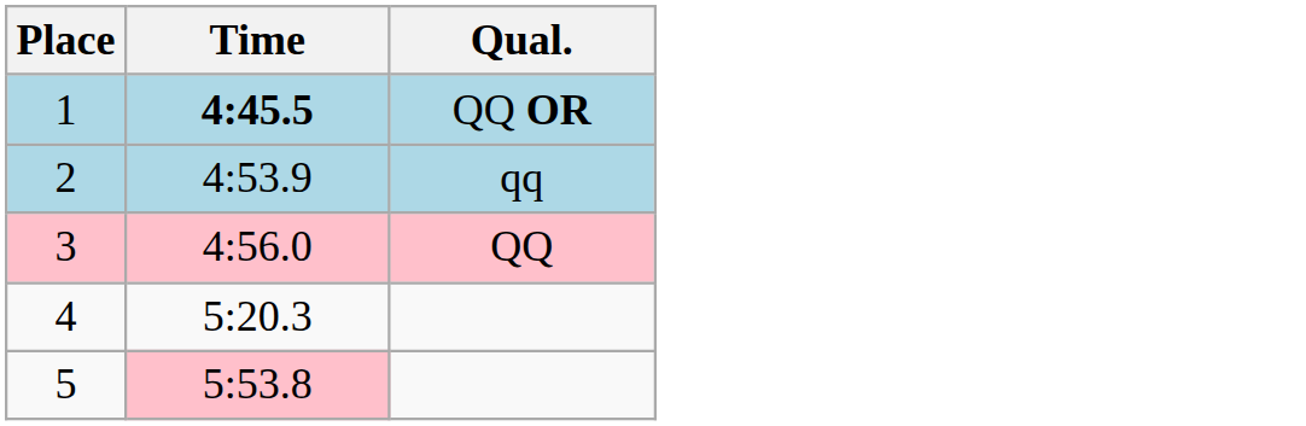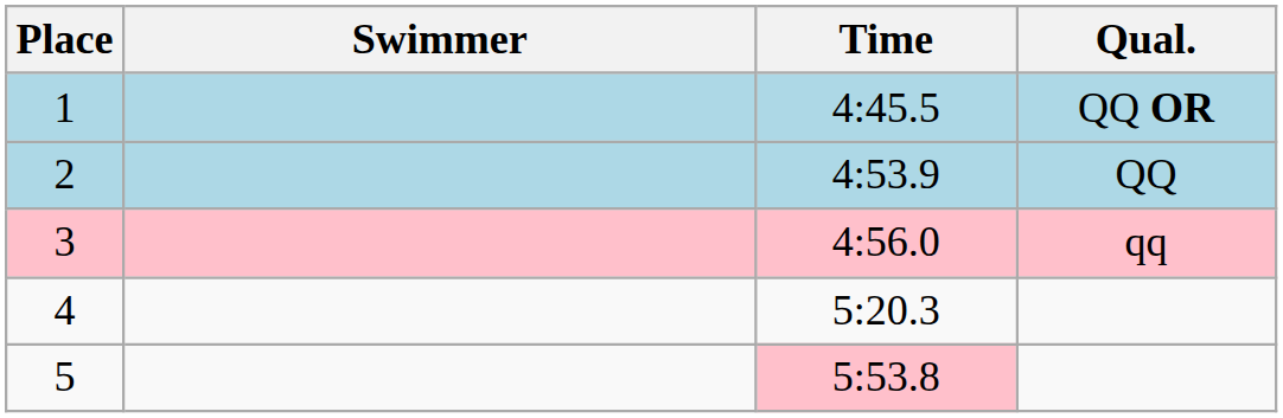+ column: Swimmer
1 | Time: bold -> normal
2 | Qual.: qq -> QQ
3 | Qual.: QQ -> qq
